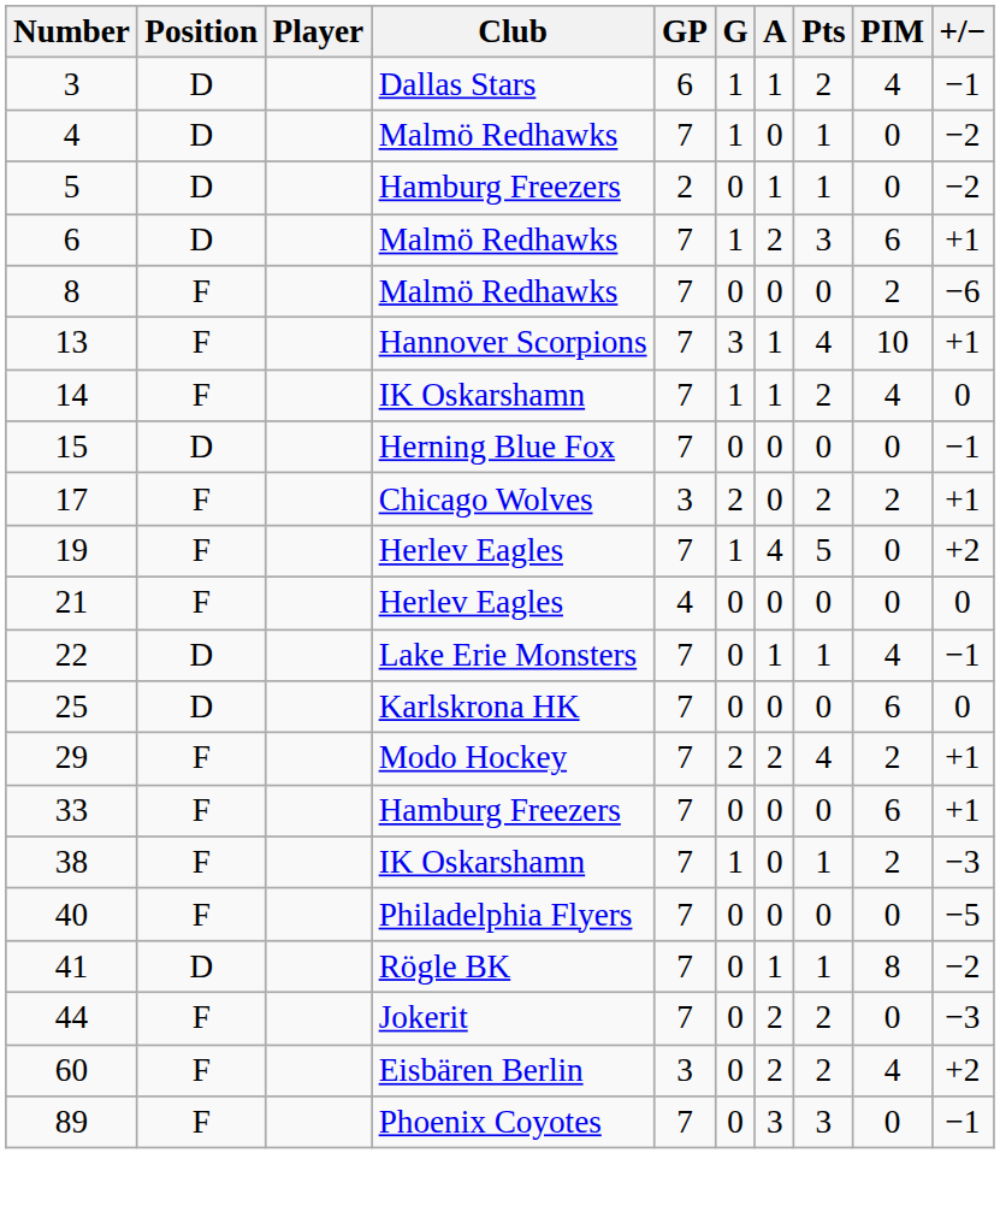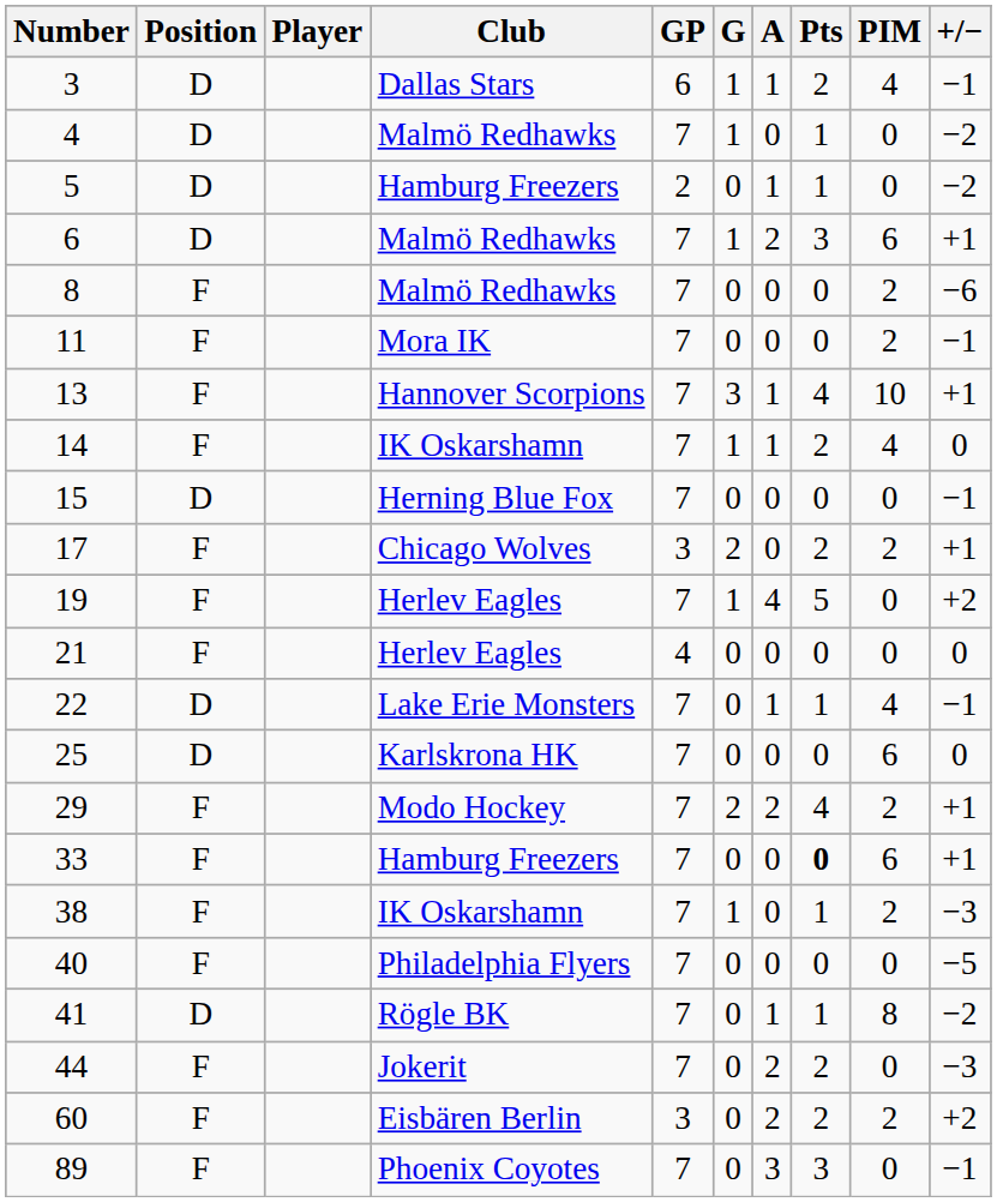+ row: 11 | F | Mora IK | 7 | 0 | 0 | 0 | 2 | −1
33 | Pts: normal -> bold
60 | PIM: 4 -> 2
